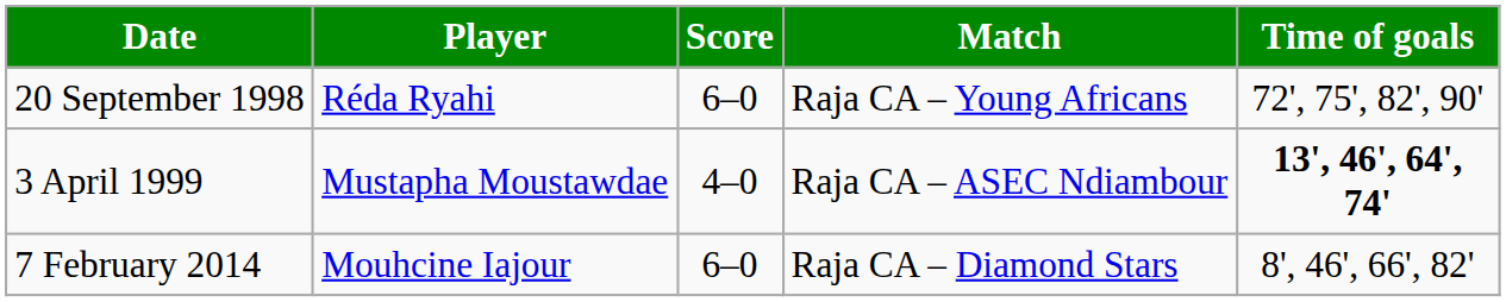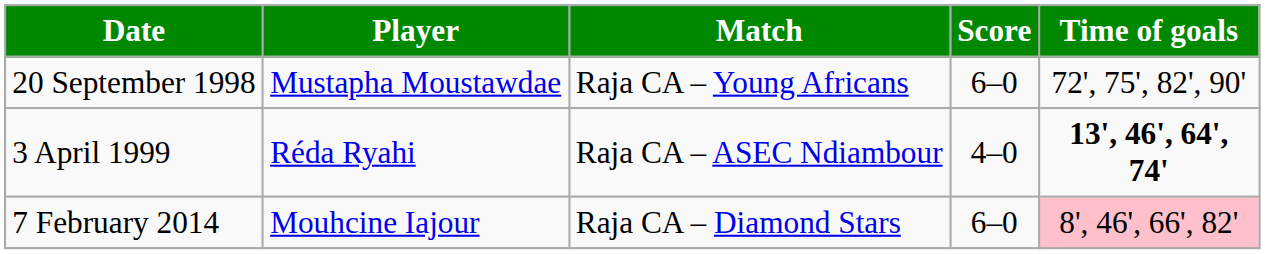columns swapped: Match <-> Score
20 September 1998 | Player: Réda Ryahi -> Mustapha Moustawdae
3 April 1999 | Player: Mustapha Moustawdae -> Réda Ryahi
7 February 2014 | Time of goals: no background -> pink background
